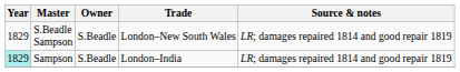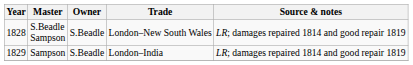S.Beadle Sampson | Year: 1829 -> 1828
Sampson | Year: paleturquoise background -> no background
